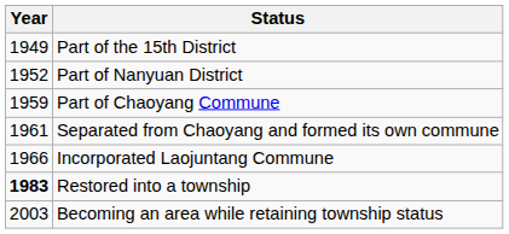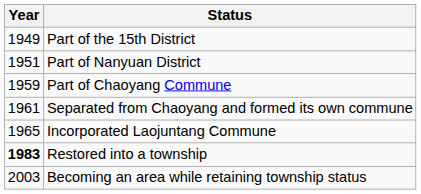Part of Nanyuan District | Year: 1952 -> 1951
Incorporated Laojuntang Commune | Year: 1966 -> 1965
